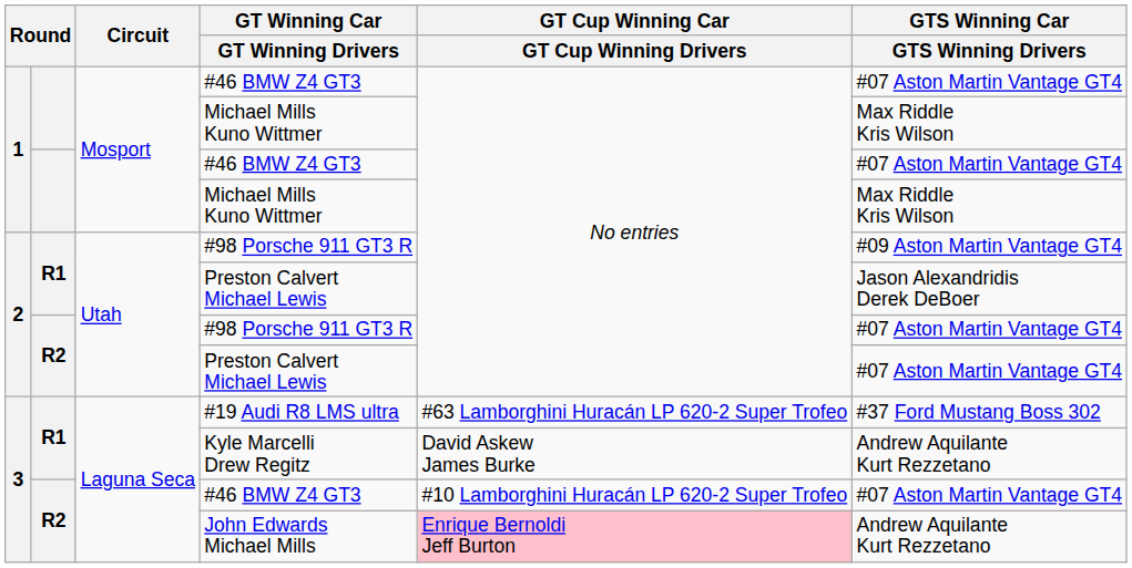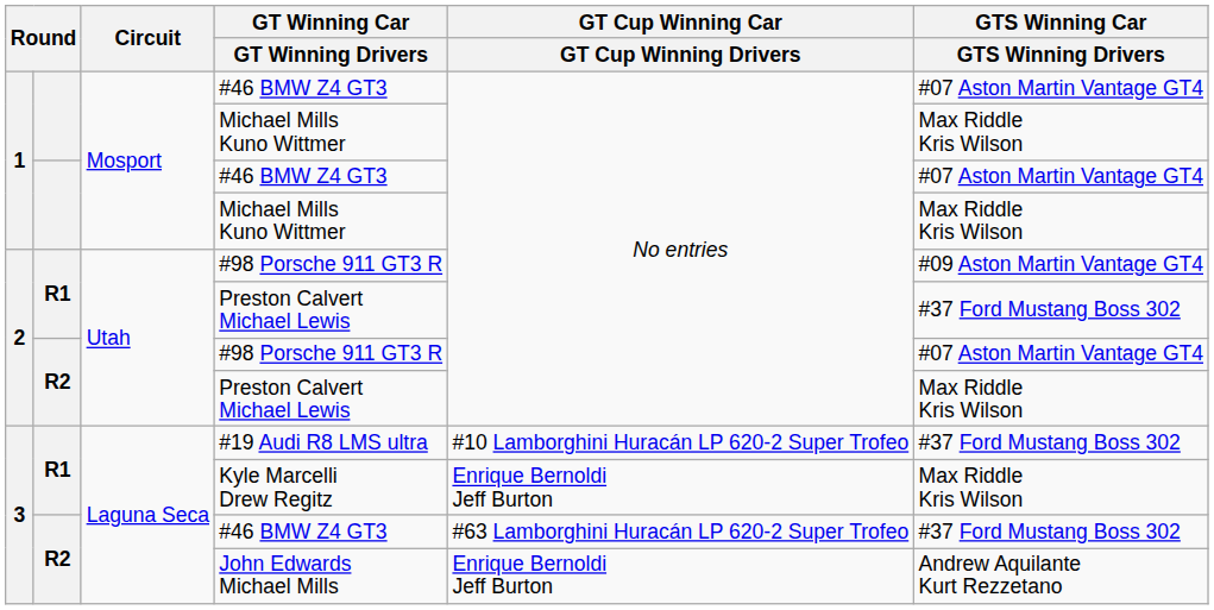R1 / Preston Calvert Michael Lewis | GTS Winning Car / GTS Winning Drivers: Jason Alexandridis Derek DeBoer -> #37 Ford Mustang Boss 302
R2 / Preston Calvert Michael Lewis | GTS Winning Car / GTS Winning Drivers: #07 Aston Martin Vantage GT4 -> Max Riddle Kris Wilson
#19 Audi R8 LMS ultra | GT Cup Winning Car / GT Cup Winning Drivers: #63 Lamborghini Huracán LP 620-2 Super Trofeo -> #10 Lamborghini Huracán LP 620-2 Super Trofeo
Kyle Marcelli Drew Regitz | GT Cup Winning Car / GT Cup Winning Drivers: David Askew James Burke -> Enrique Bernoldi Jeff Burton
Kyle Marcelli Drew Regitz | GTS Winning Car / GTS Winning Drivers: Andrew Aquilante Kurt Rezzetano -> Max Riddle Kris Wilson
R2 / #46 BMW Z4 GT3 | GT Cup Winning Car / GT Cup Winning Drivers: #10 Lamborghini Huracán LP 620-2 Super Trofeo -> #63 Lamborghini Huracán LP 620-2 Super Trofeo
R2 / #46 BMW Z4 GT3 | GTS Winning Car / GTS Winning Drivers: #07 Aston Martin Vantage GT4 -> #37 Ford Mustang Boss 302
John Edwards Michael Mills | GT Cup Winning Car / GT Cup Winning Drivers: pink background -> no background
